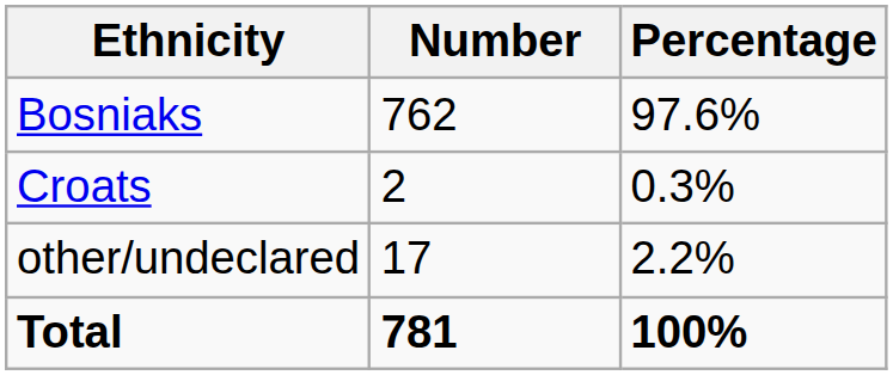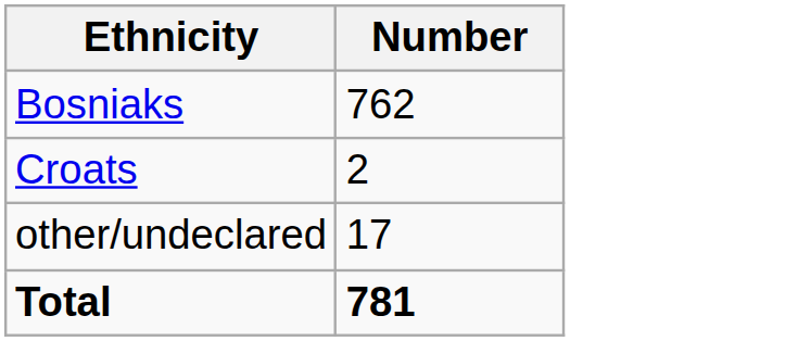- column: Percentage | 97.6% | 0.3% | 2.2% | 100%
